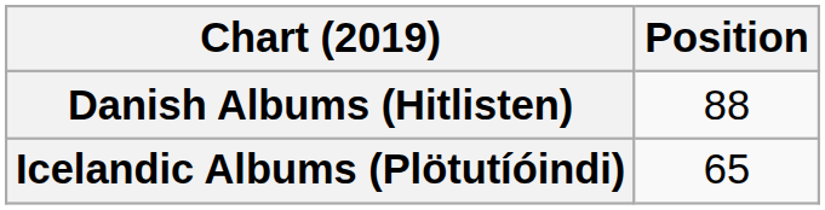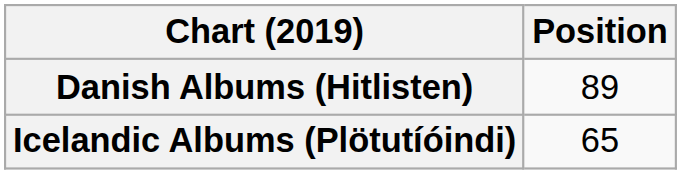Danish Albums (Hitlisten) | Position: 88 -> 89
